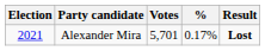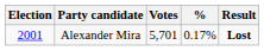Alexander Mira | Election: 2021 -> 2001
